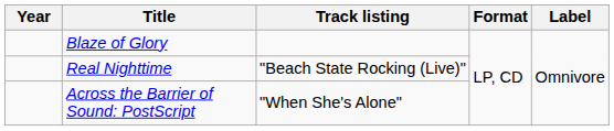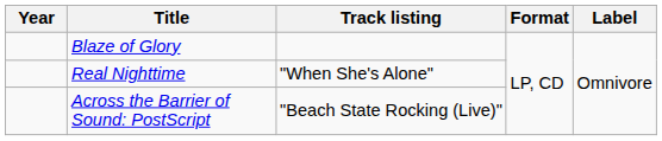Real Nighttime | Track listing: "Beach State Rocking (Live)" -> "When She's Alone"
Across the Barrier of Sound: PostScript | Track listing: "When She's Alone" -> "Beach State Rocking (Live)"
